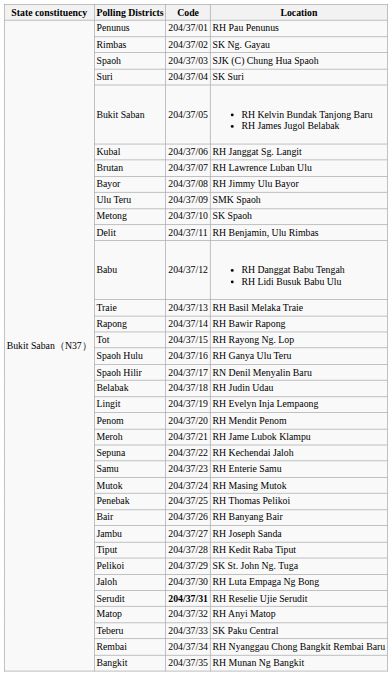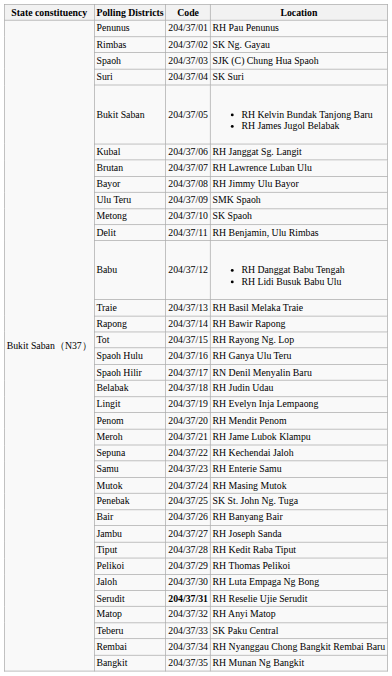Penebak | Location: RH Thomas Pelikoi -> SK St. John Ng. Tuga
Pelikoi | Location: SK St. John Ng. Tuga -> RH Thomas Pelikoi
